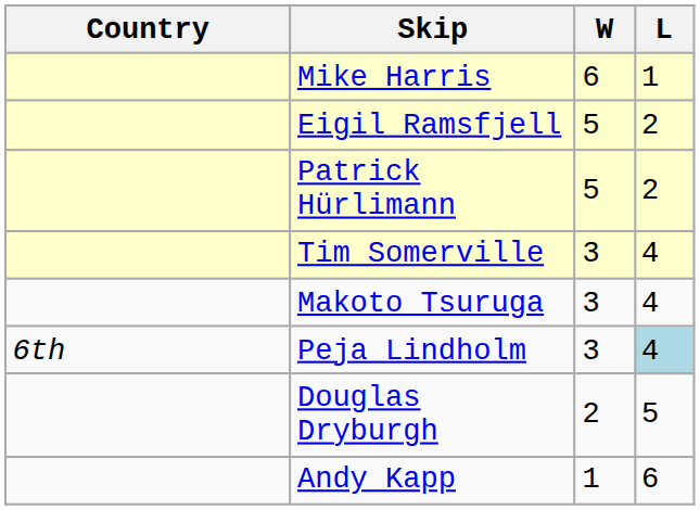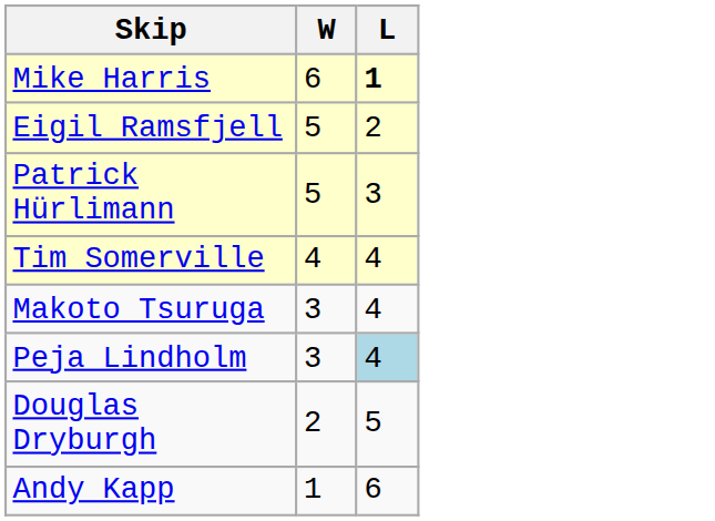- column: Country | 6th
Mike Harris | L: normal -> bold
Patrick Hürlimann | L: 2 -> 3
Tim Somerville | W: 3 -> 4
